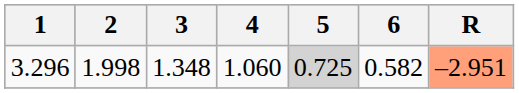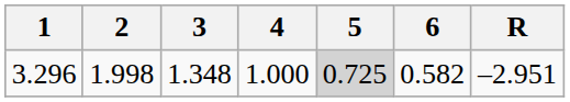3.296 | 4: 1.060 -> 1.000
3.296 | R: lightsalmon background -> no background
